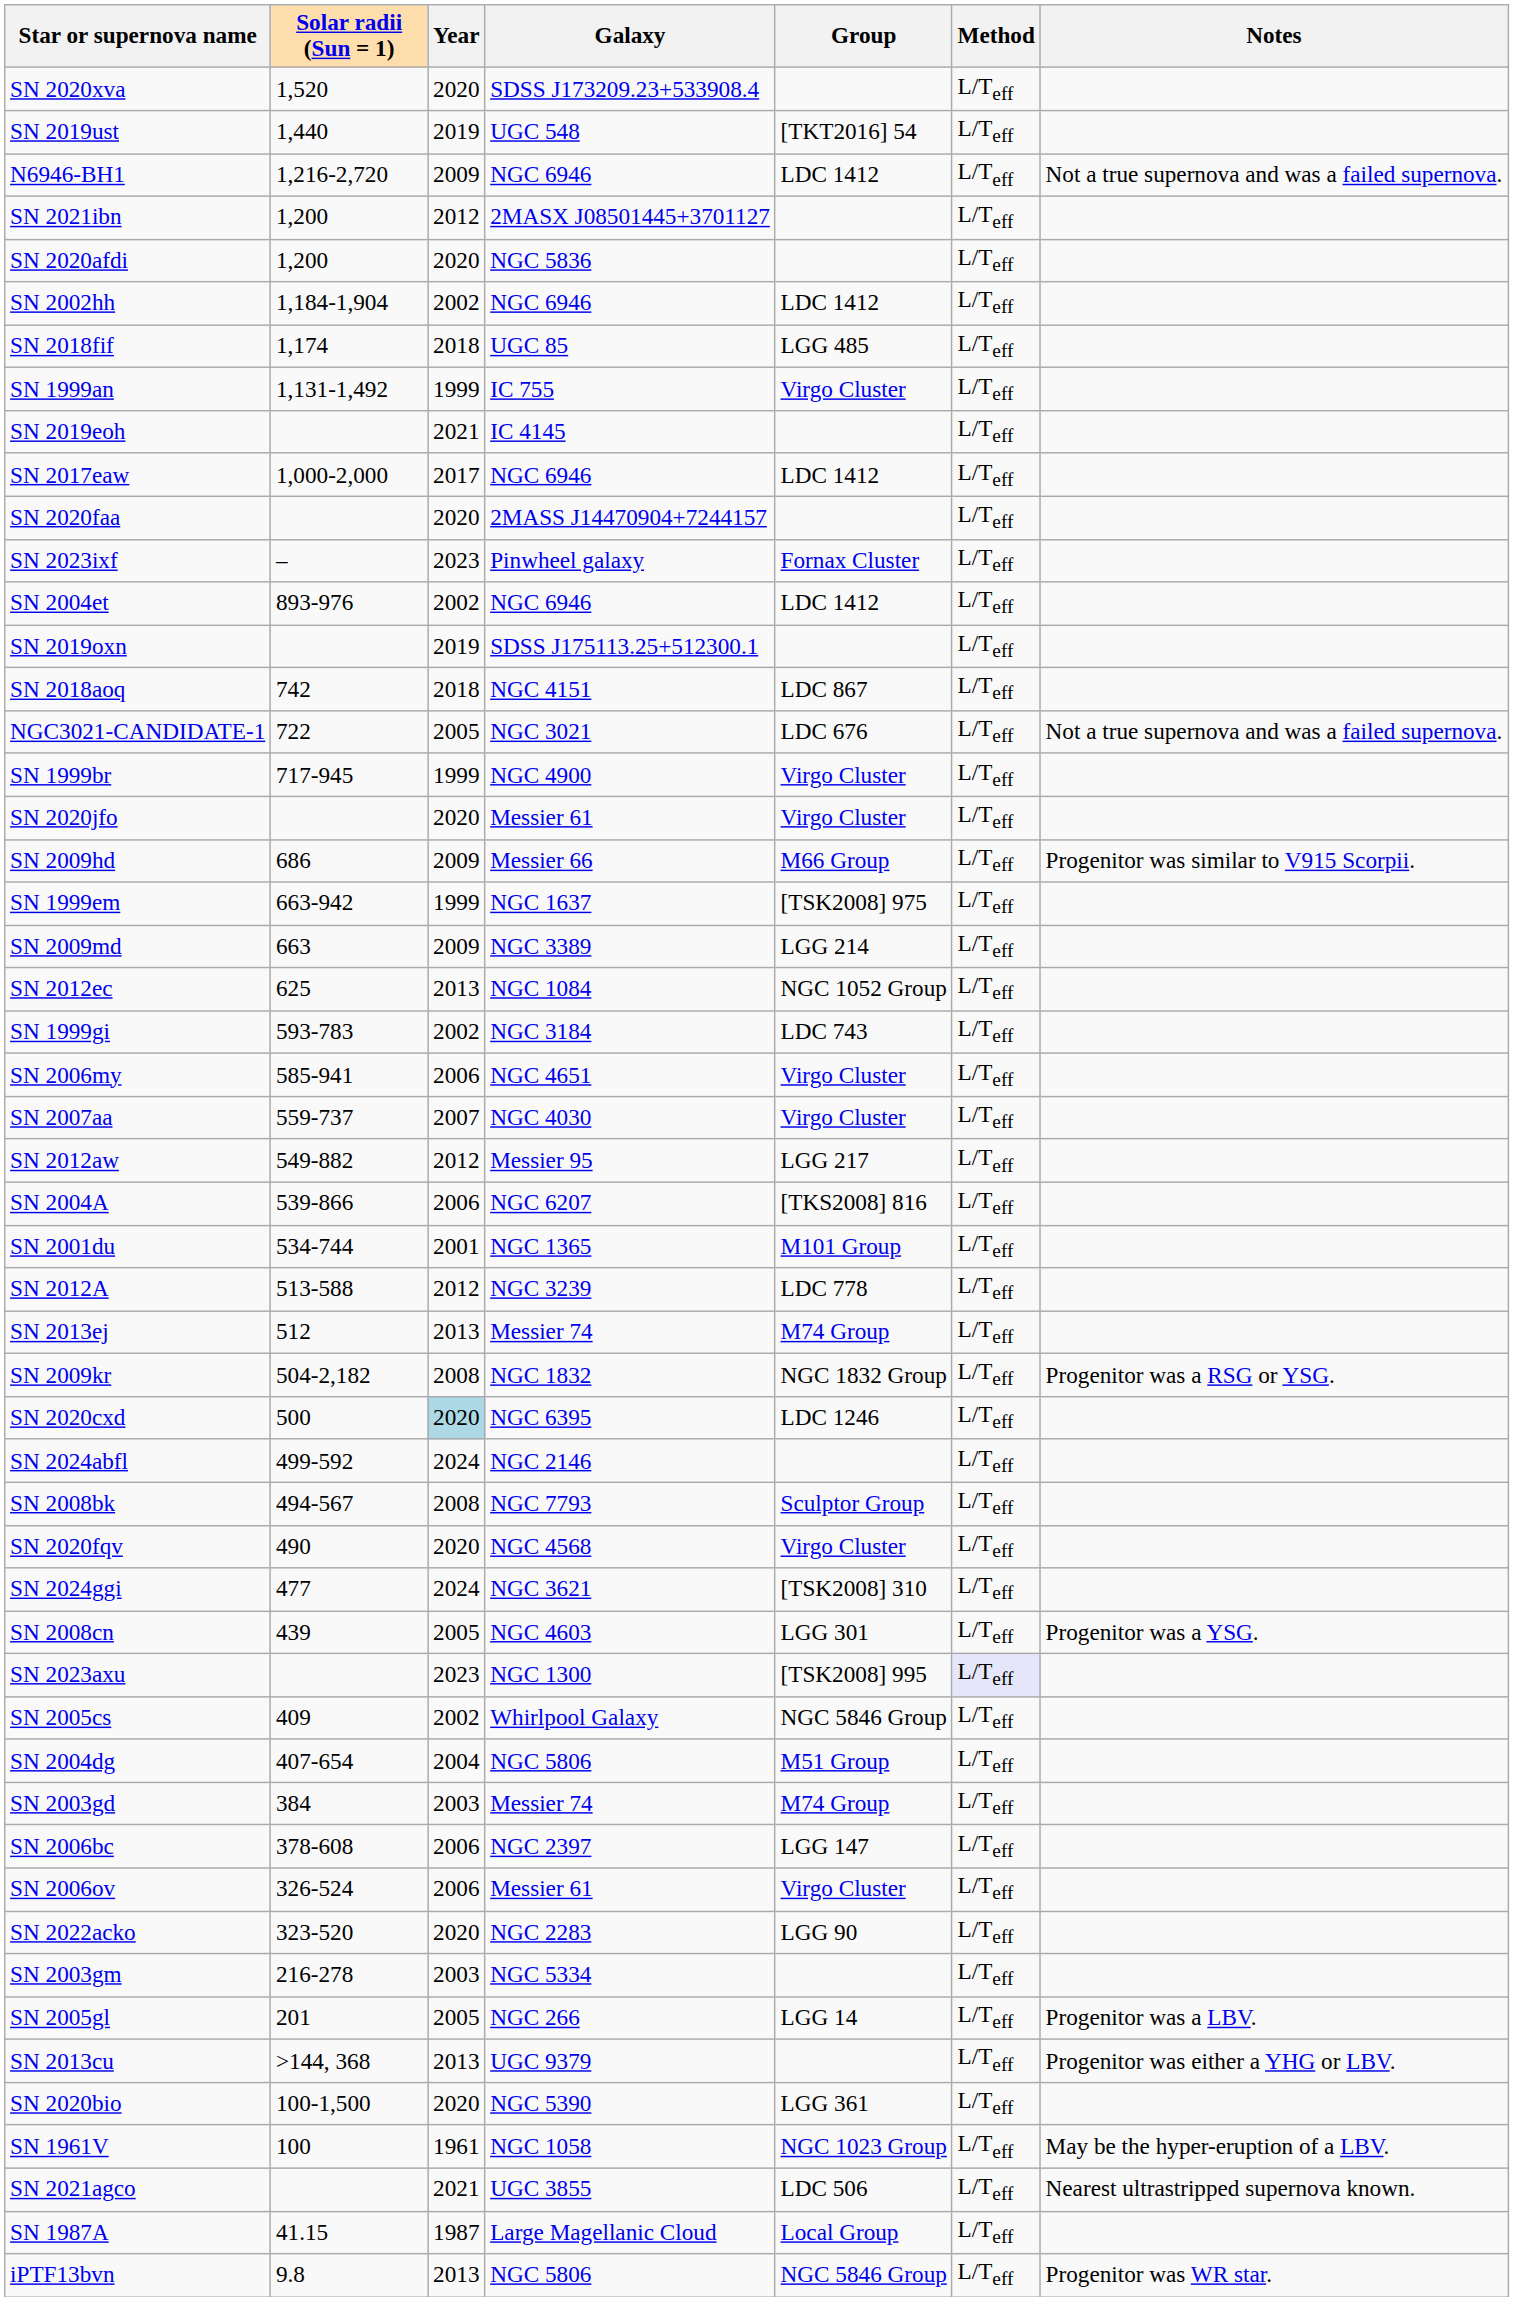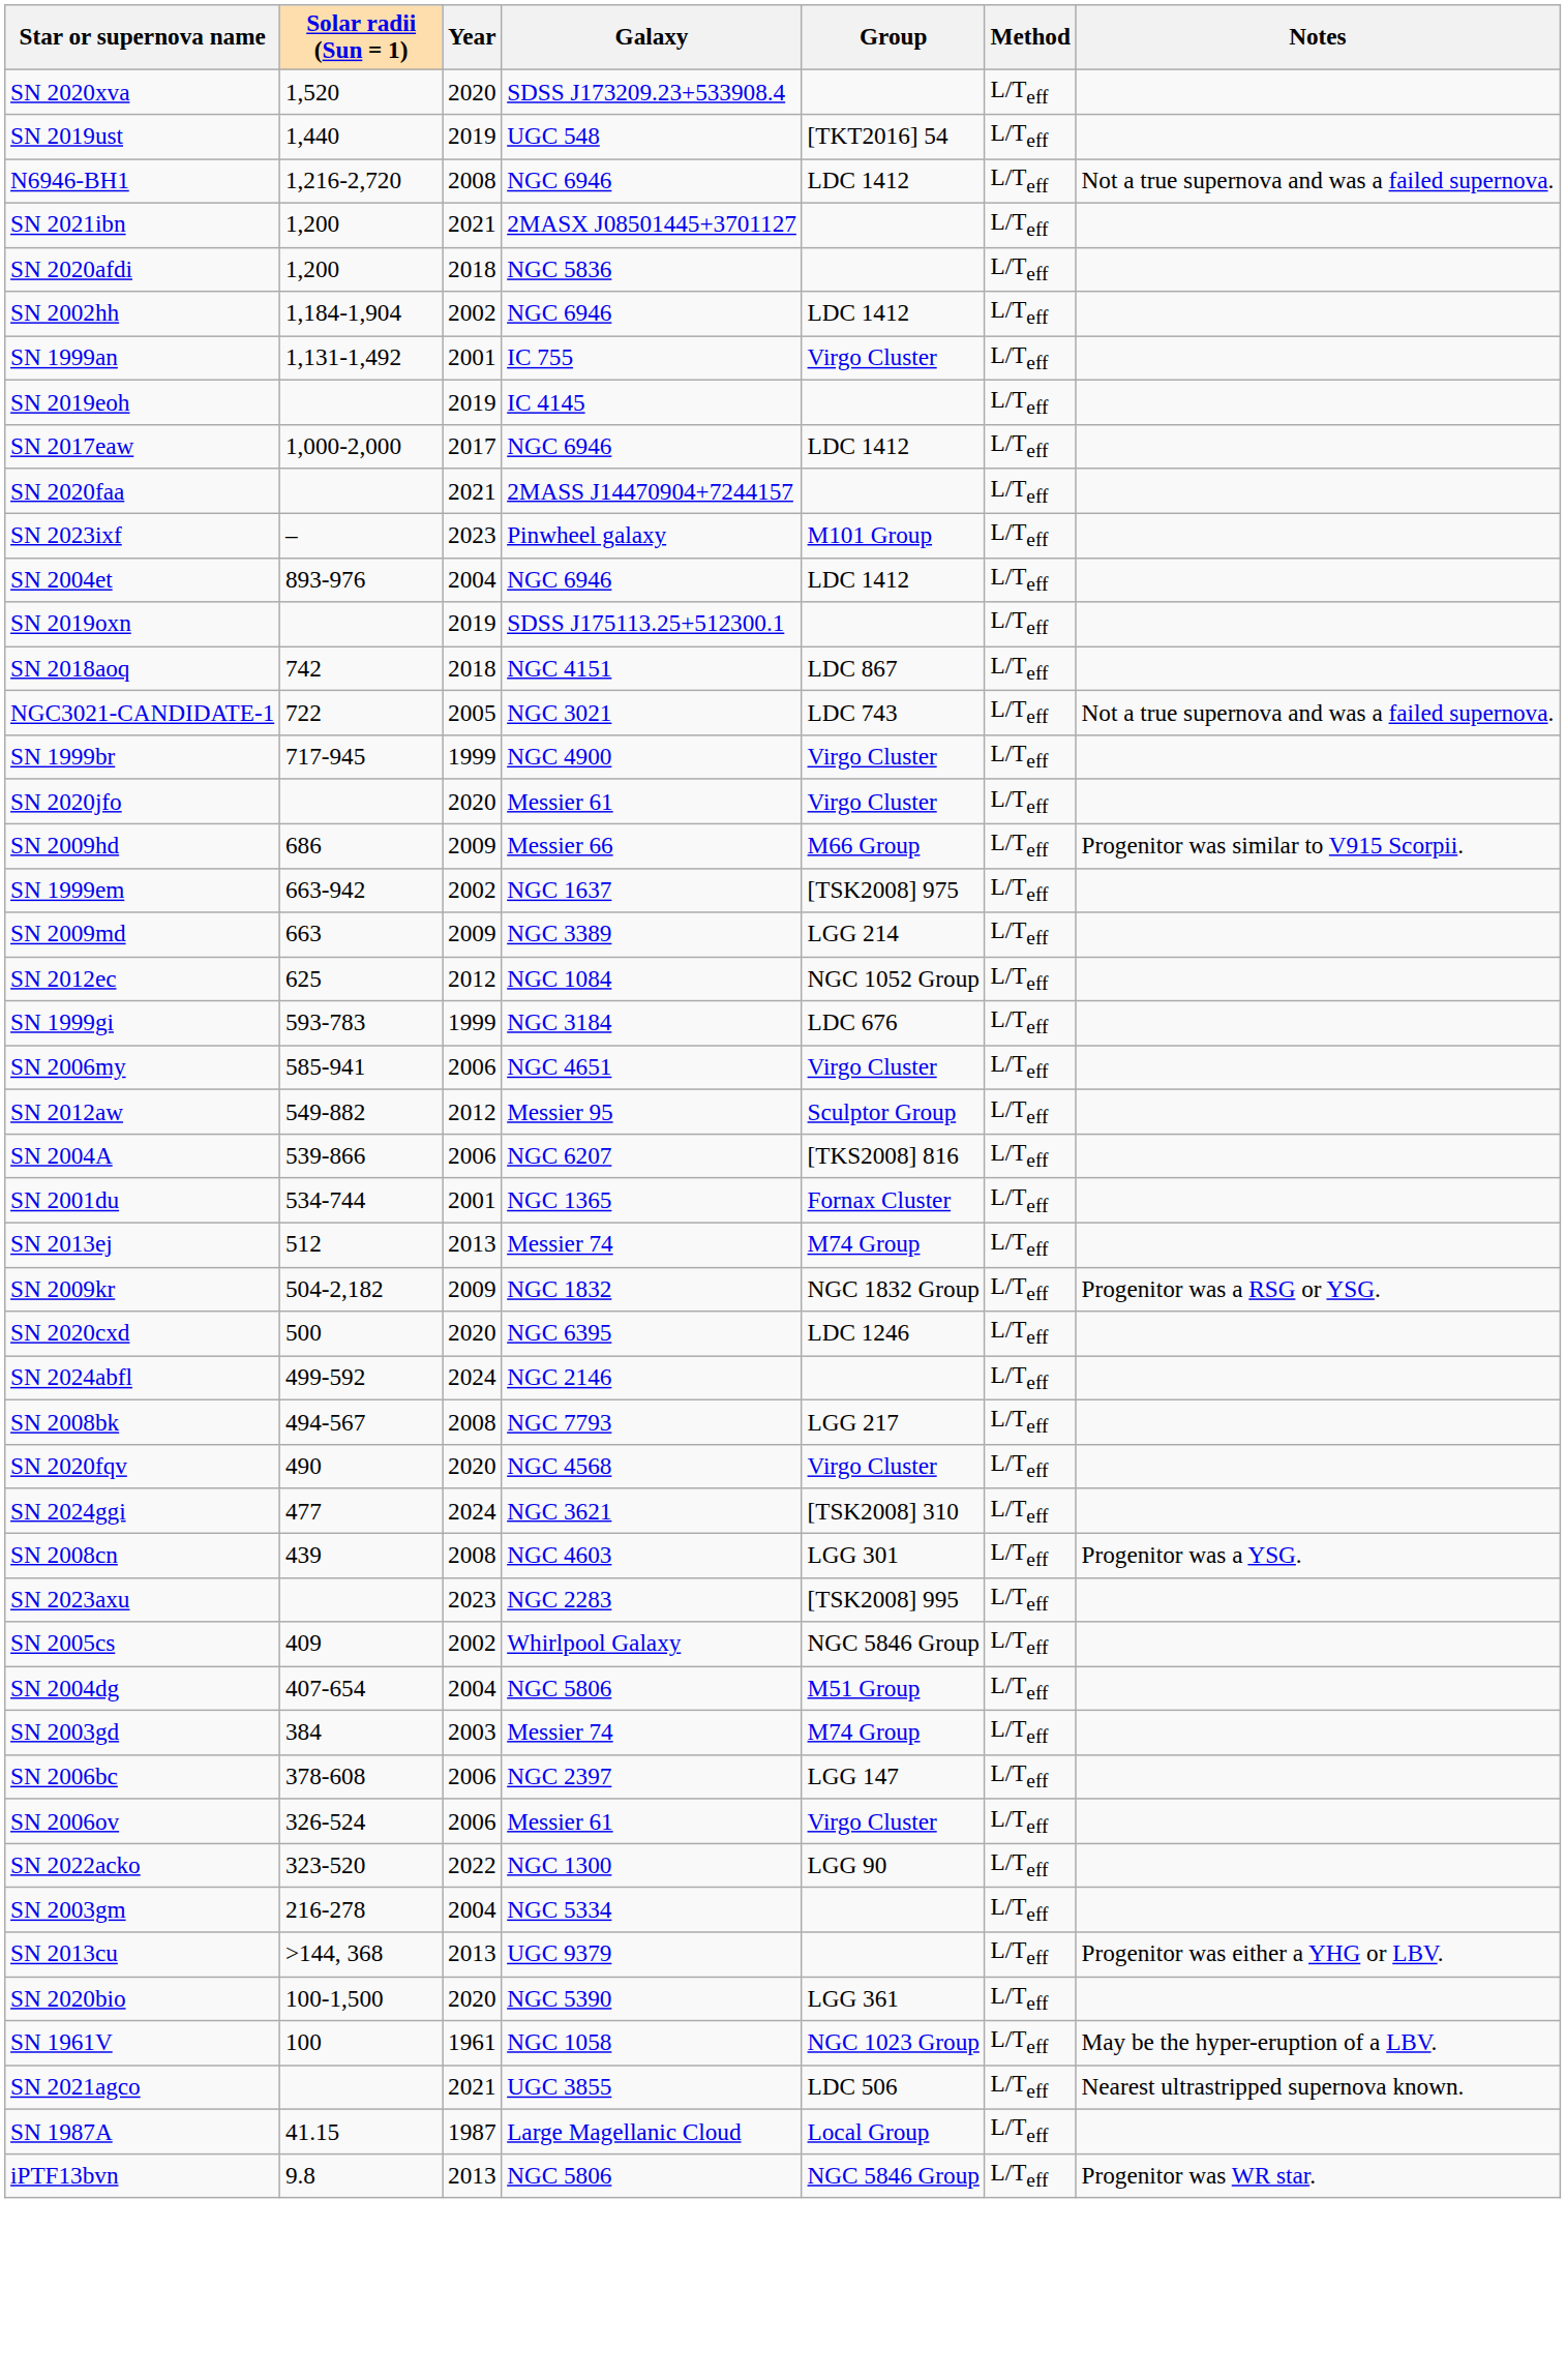N6946-BH1 | Year: 2009 -> 2008
SN 2021ibn | Year: 2012 -> 2021
SN 2020afdi | Year: 2020 -> 2018
- row: SN 2018fif | 1,174 | 2018 | UGC 85 | LGG 485 | L/Teff
SN 1999an | Year: 1999 -> 2001
SN 2019eoh | Year: 2021 -> 2019
SN 2020faa | Year: 2020 -> 2021
SN 2023ixf | Group: Fornax Cluster -> M101 Group
SN 2004et | Year: 2002 -> 2004
NGC3021-CANDIDATE-1 | Group: LDC 676 -> LDC 743
SN 1999em | Year: 1999 -> 2002
SN 2012ec | Year: 2013 -> 2012
SN 1999gi | Year: 2002 -> 1999
SN 1999gi | Group: LDC 743 -> LDC 676
- row: SN 2007aa | 559-737 | 2007 | NGC 4030 | Virgo Cluster | L/Teff
SN 2012aw | Group: LGG 217 -> Sculptor Group
SN 2001du | Group: M101 Group -> Fornax Cluster
- row: SN 2012A | 513-588 | 2012 | NGC 3239 | LDC 778 | L/Teff
SN 2009kr | Year: 2008 -> 2009
SN 2020cxd | Year: lightblue background -> no background
SN 2008bk | Group: Sculptor Group -> LGG 217
SN 2008cn | Year: 2005 -> 2008
SN 2023axu | Galaxy: NGC 1300 -> NGC 2283
SN 2023axu | Method: lavender background -> no background
SN 2022acko | Year: 2020 -> 2022
SN 2022acko | Galaxy: NGC 2283 -> NGC 1300
SN 2003gm | Year: 2003 -> 2004
- row: SN 2005gl | 201 | 2005 | NGC 266 | LGG 14 | L/Teff | Progenitor was a LBV.
